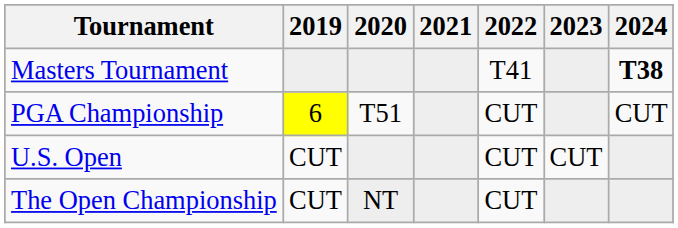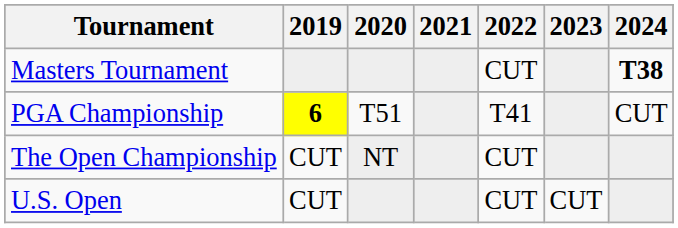Masters Tournament | 2022: T41 -> CUT
PGA Championship | 2019: normal -> bold
PGA Championship | 2022: CUT -> T41
rows swapped: U.S. Open <-> The Open Championship
